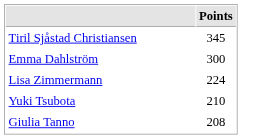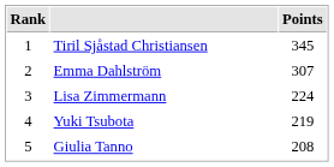+ column: Rank | 1 | 2 | 3 | 4 | 5
Emma Dahlström | Points: 300 -> 307
Yuki Tsubota | Points: 210 -> 219
